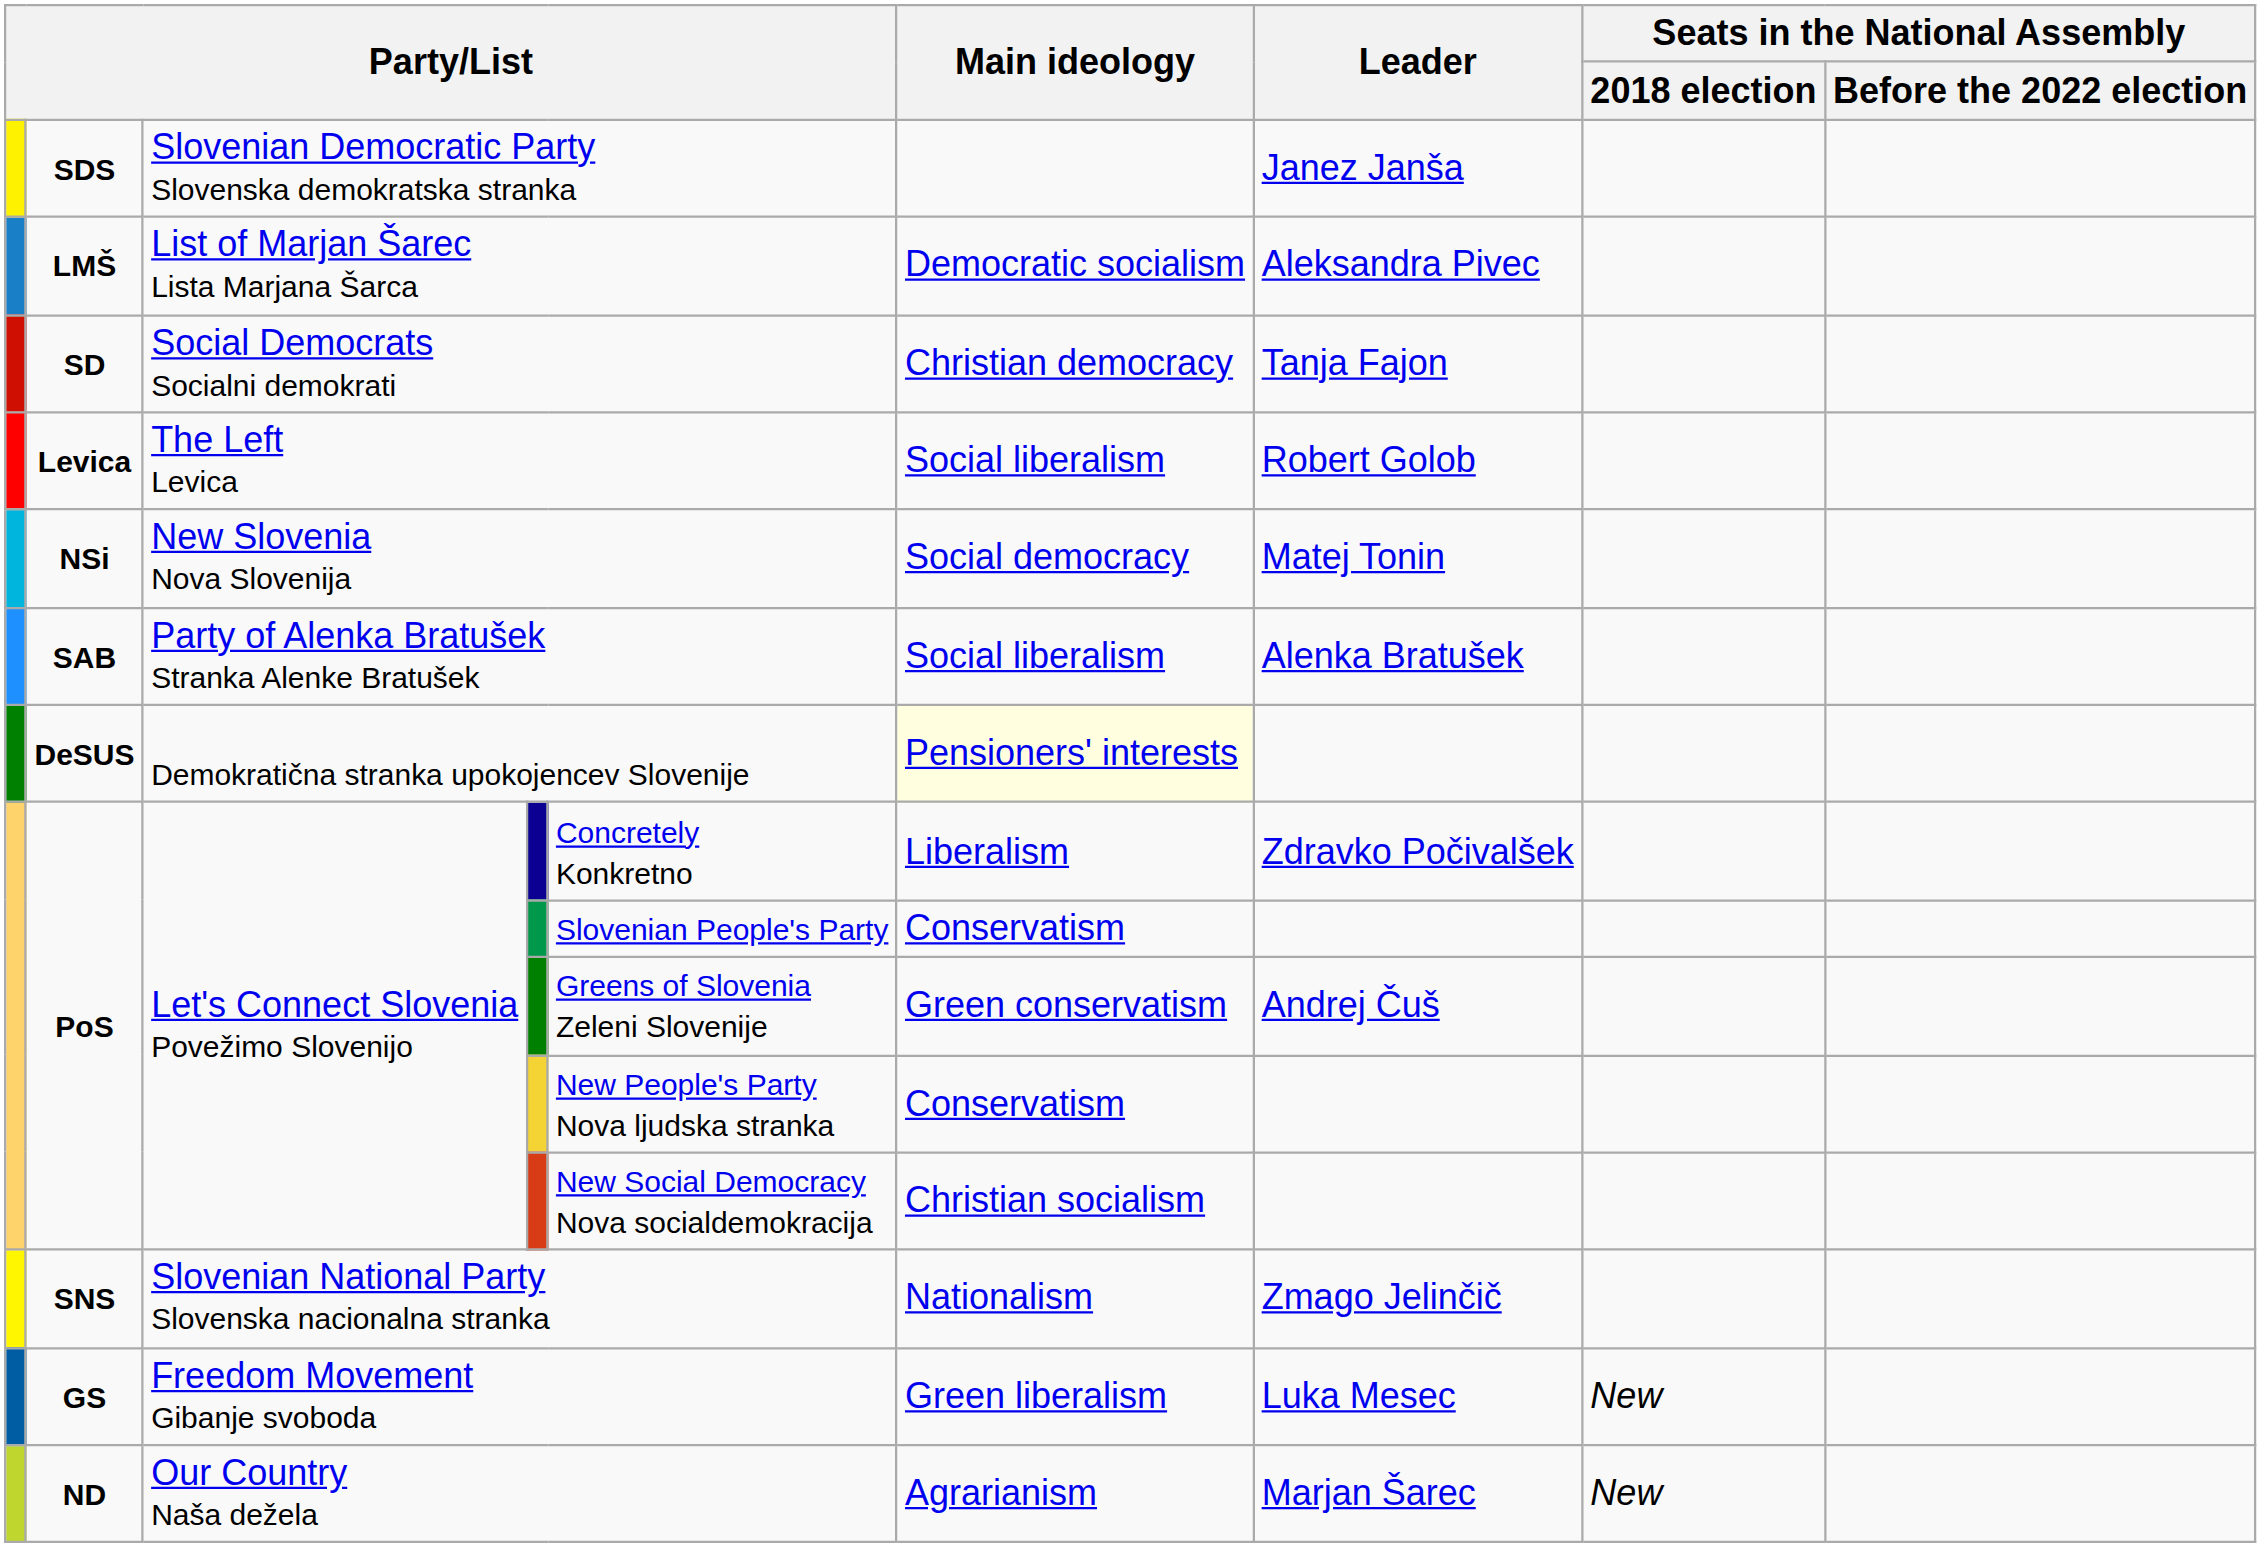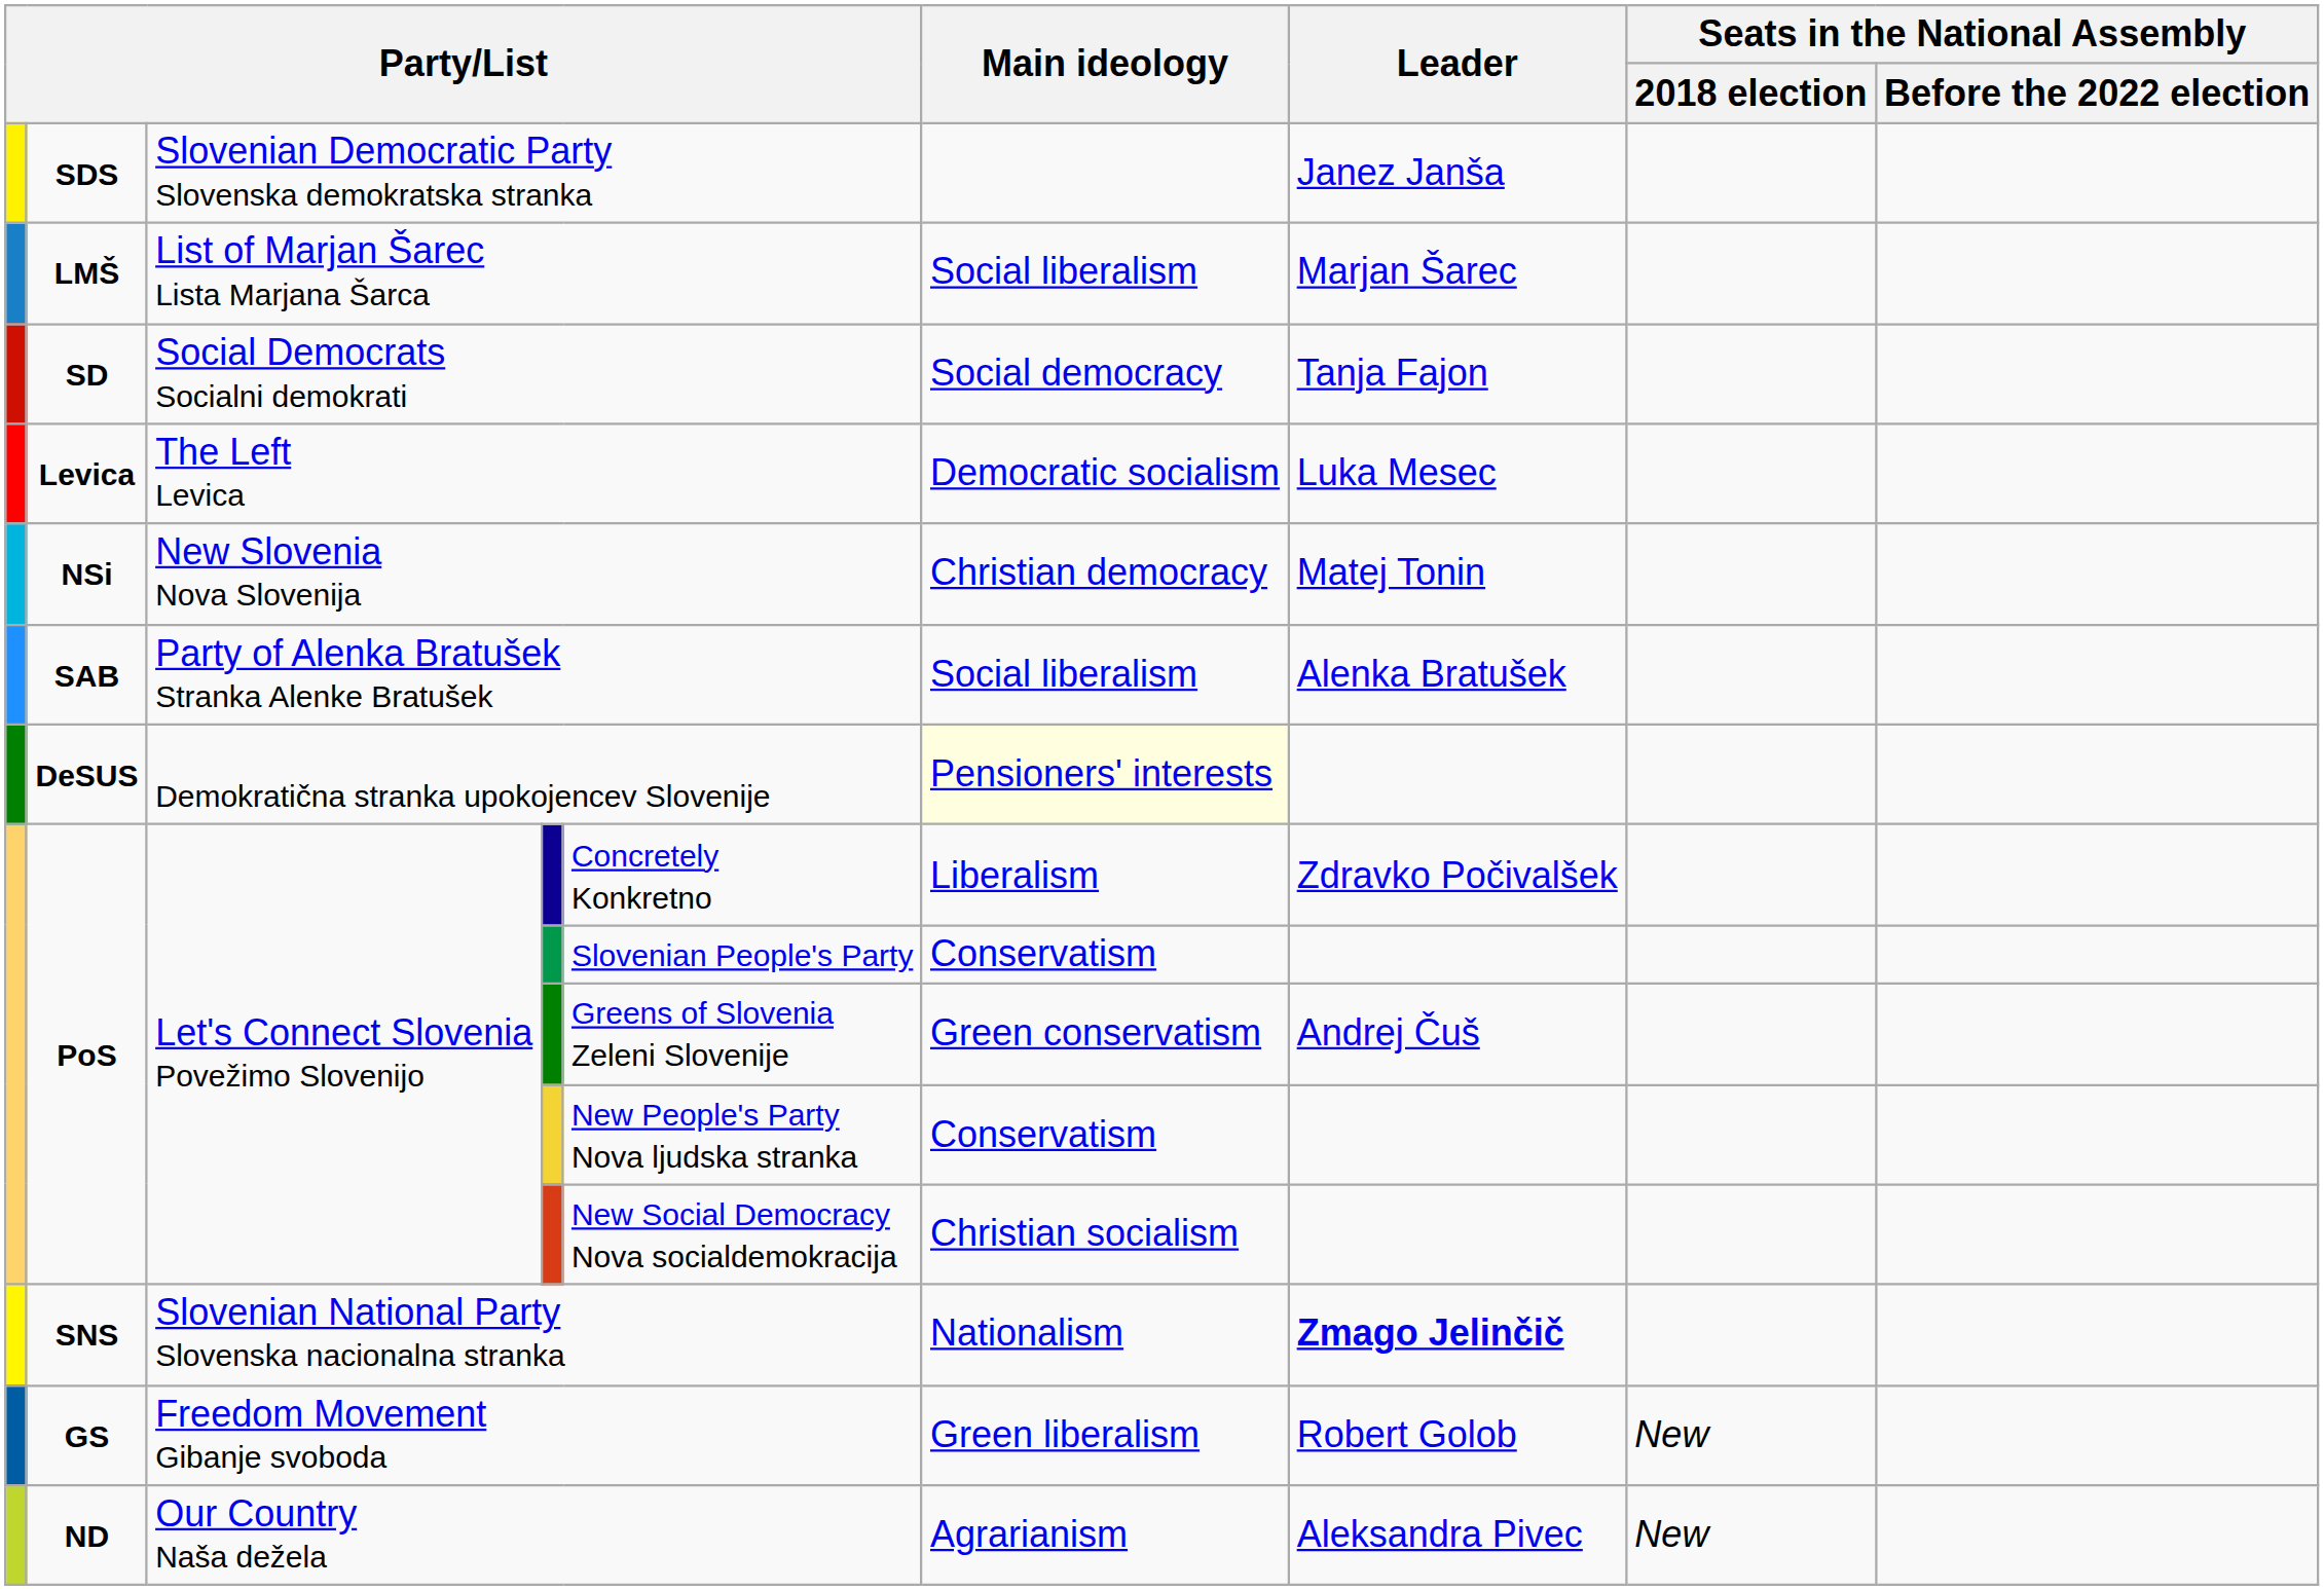LMŠ | Main ideology: Democratic socialism -> Social liberalism
LMŠ | Leader: Aleksandra Pivec -> Marjan Šarec
SD | Main ideology: Christian democracy -> Social democracy
Levica | Main ideology: Social liberalism -> Democratic socialism
Levica | Leader: Robert Golob -> Luka Mesec
NSi | Main ideology: Social democracy -> Christian democracy
SNS | Leader: normal -> bold
GS | Leader: Luka Mesec -> Robert Golob
ND | Leader: Marjan Šarec -> Aleksandra Pivec
